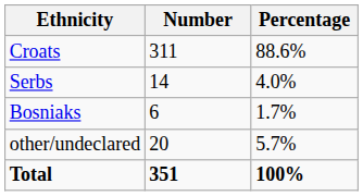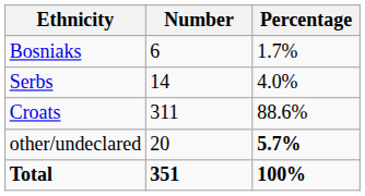rows swapped: Croats <-> Bosniaks
other/undeclared | Percentage: normal -> bold
